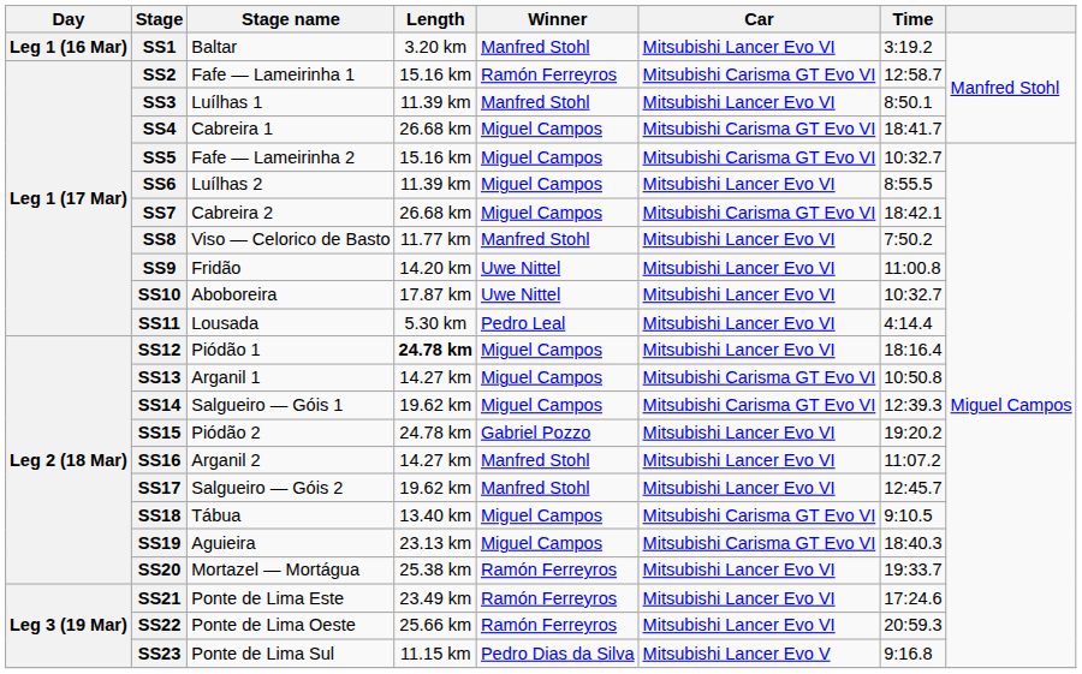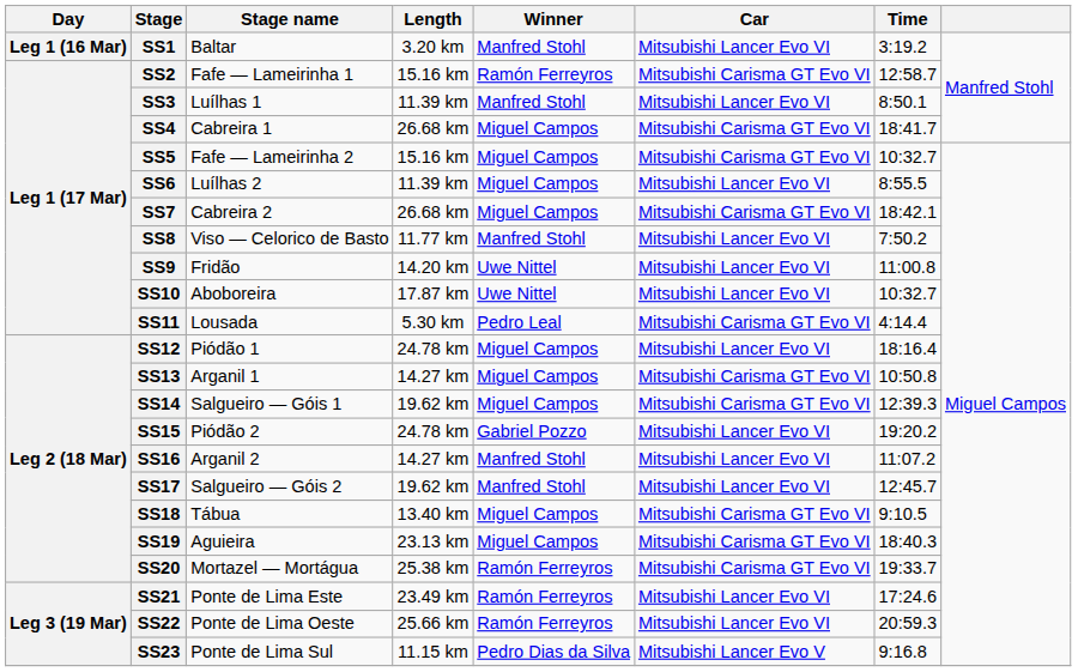SS11 | Car: Mitsubishi Lancer Evo VI -> Mitsubishi Carisma GT Evo VI
SS12 | Length: bold -> normal
SS20 | Car: Mitsubishi Lancer Evo VI -> Mitsubishi Carisma GT Evo VI
